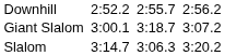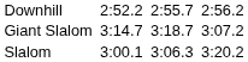Giant Slalom | column 3: 3:00.1 -> 3:14.7
Slalom | column 3: 3:14.7 -> 3:00.1
